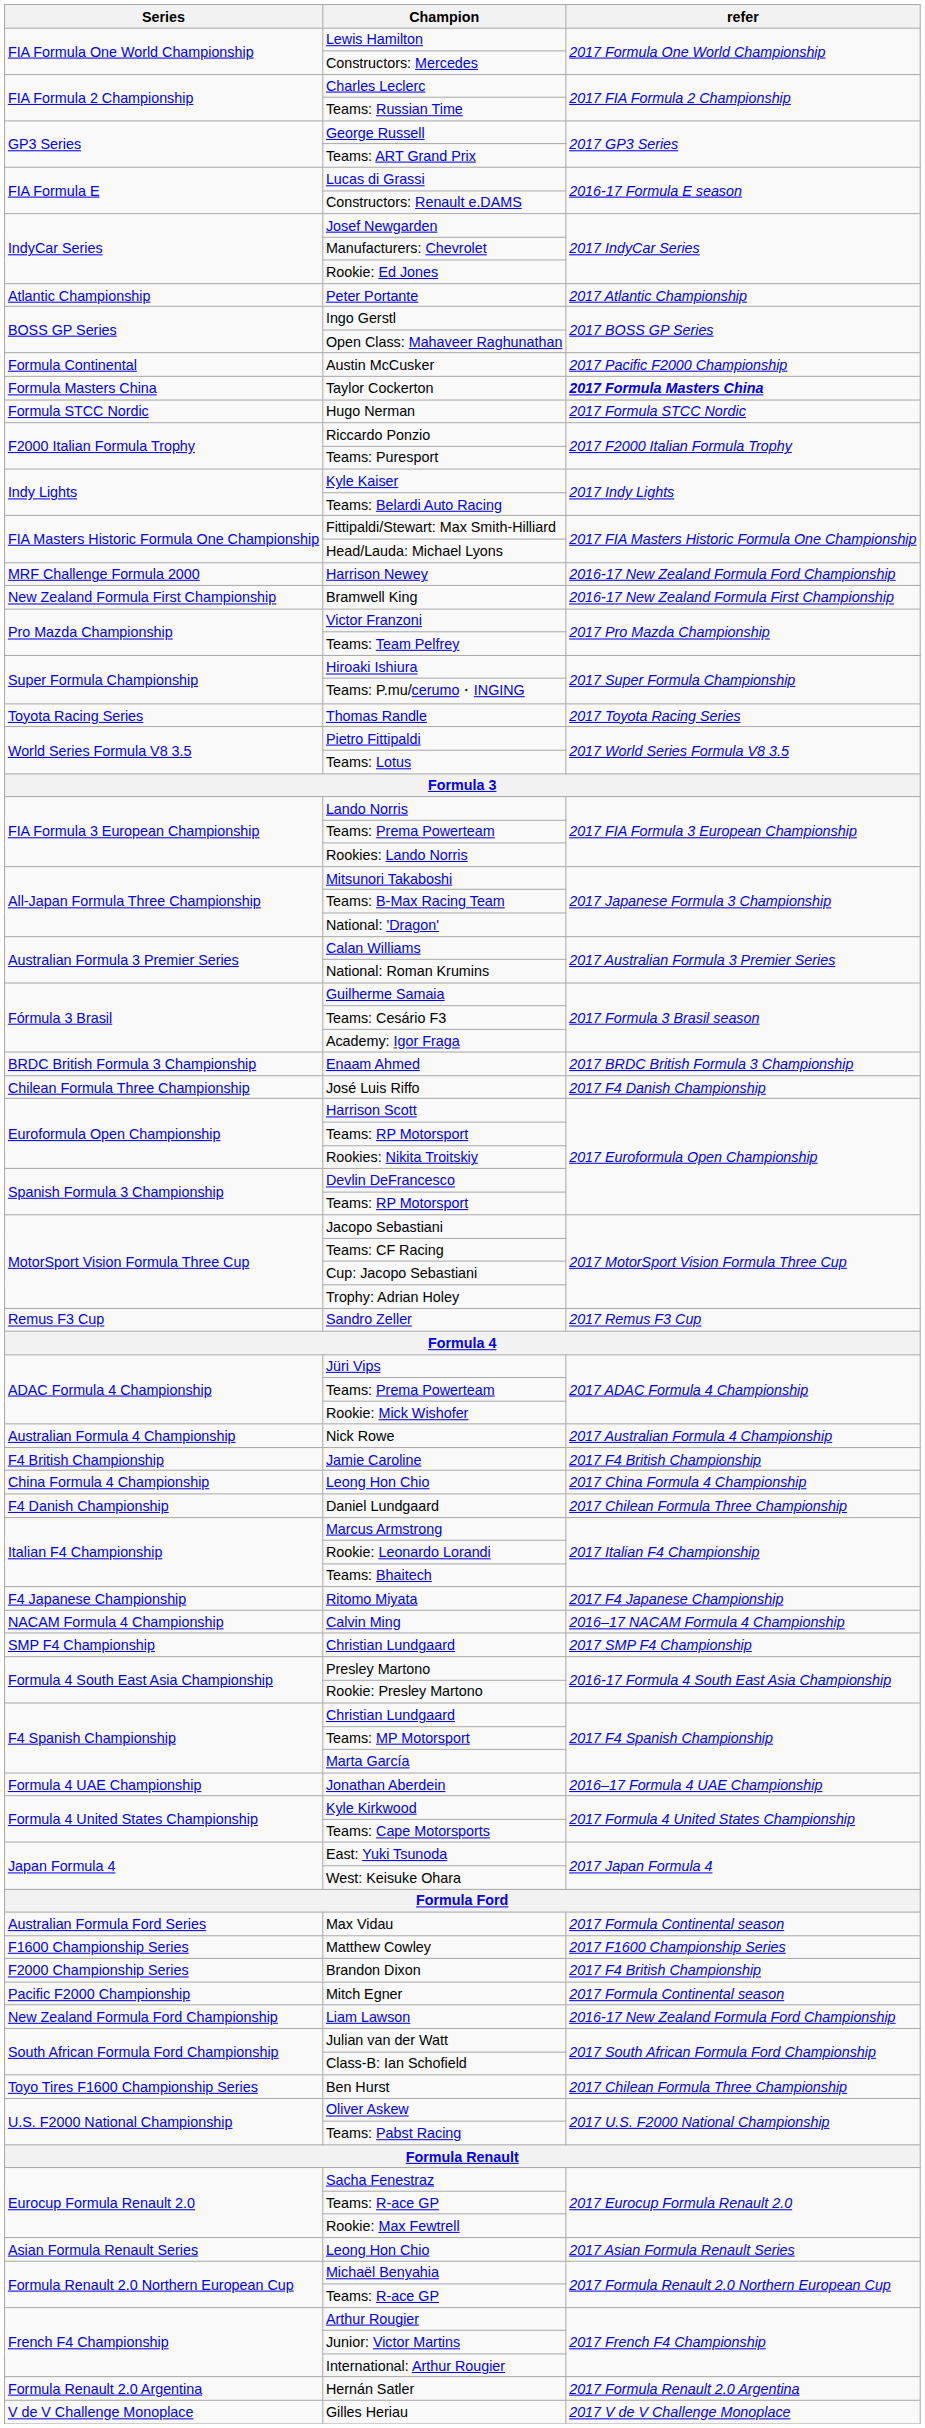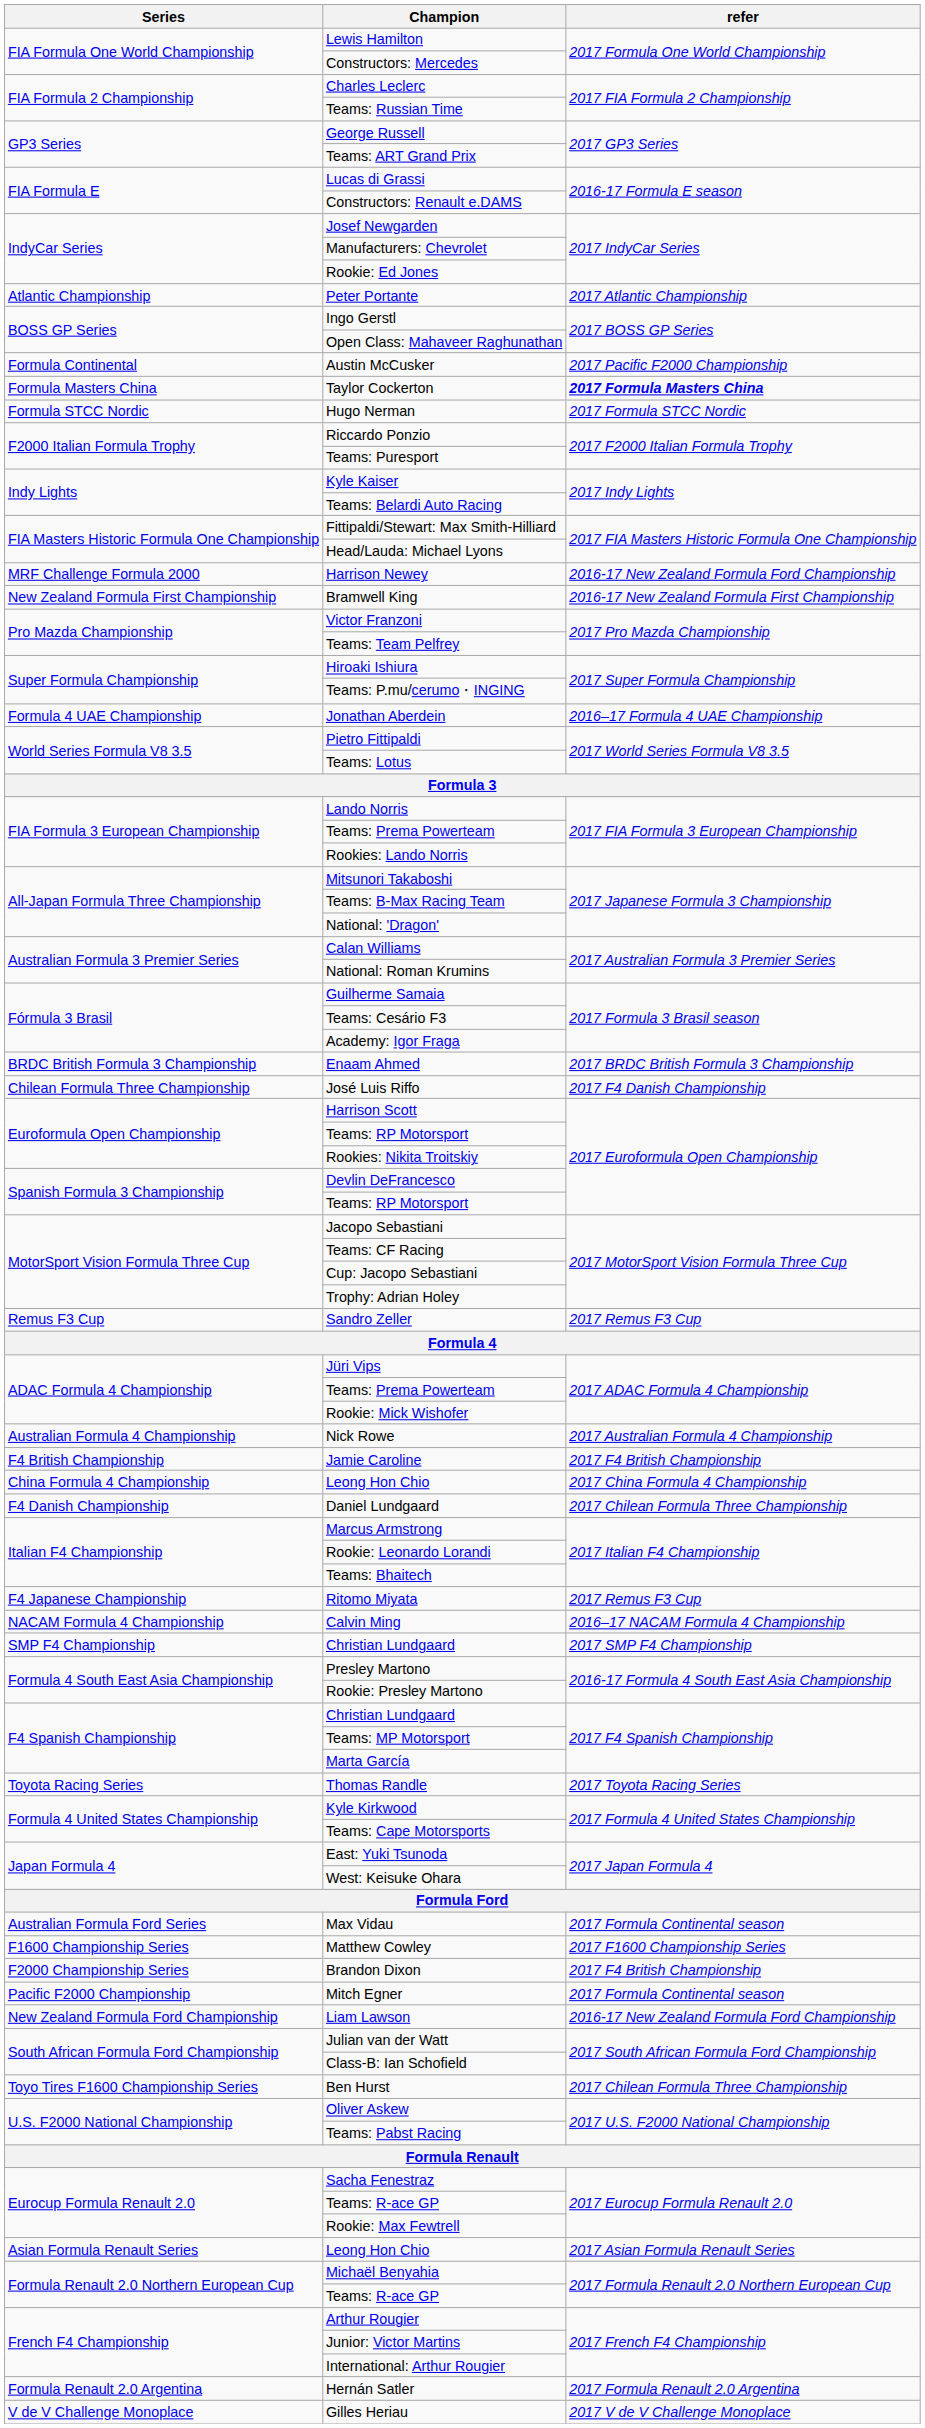rows swapped: Thomas Randle <-> Jonathan Aberdein
Ritomo Miyata | refer: 2017 F4 Japanese Championship -> 2017 Remus F3 Cup
